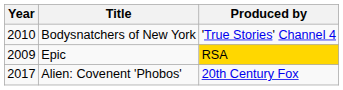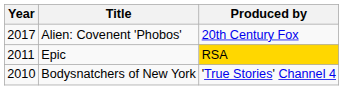rows swapped: Bodysnatchers of New York <-> Alien: Covenent 'Phobos'
Epic | Year: 2009 -> 2011
